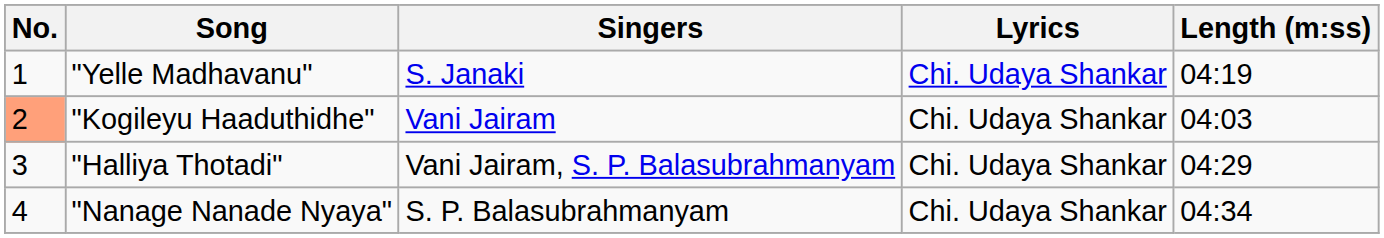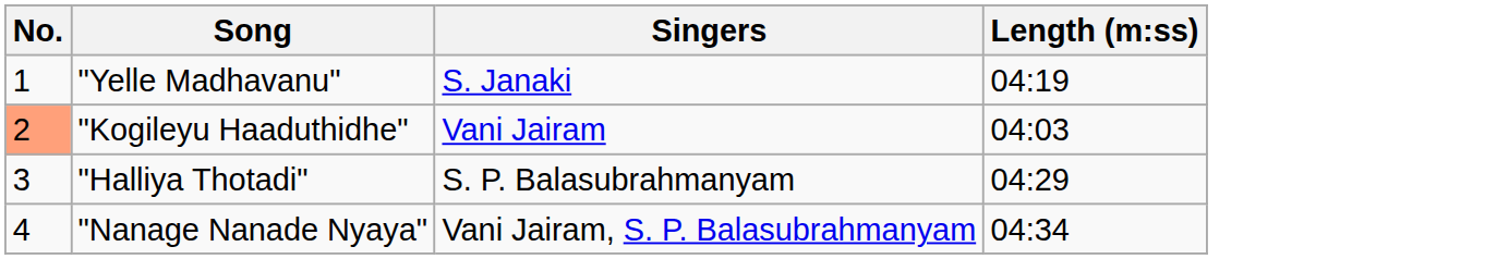- column: Lyrics | Chi. Udaya Shankar | Chi. Udaya Shankar | Chi. Udaya Shankar | Chi. Udaya Shankar
"Halliya Thotadi" | Singers: Vani Jairam, S. P. Balasubrahmanyam -> S. P. Balasubrahmanyam
"Nanage Nanade Nyaya" | Singers: S. P. Balasubrahmanyam -> Vani Jairam, S. P. Balasubrahmanyam
